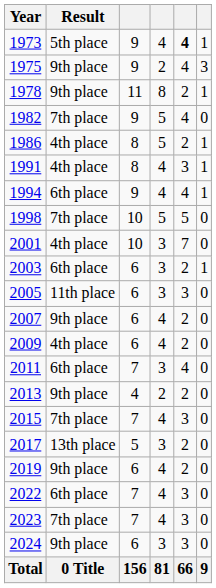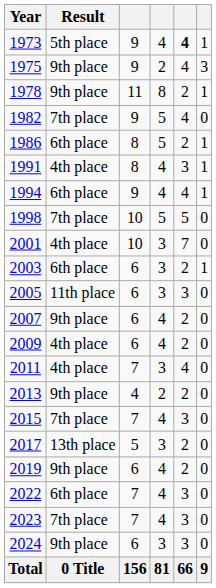1986 | Result: 4th place -> 6th place
2011 | Result: 6th place -> 4th place
